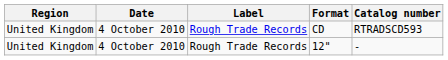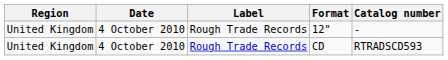rows swapped: CD <-> 12"
